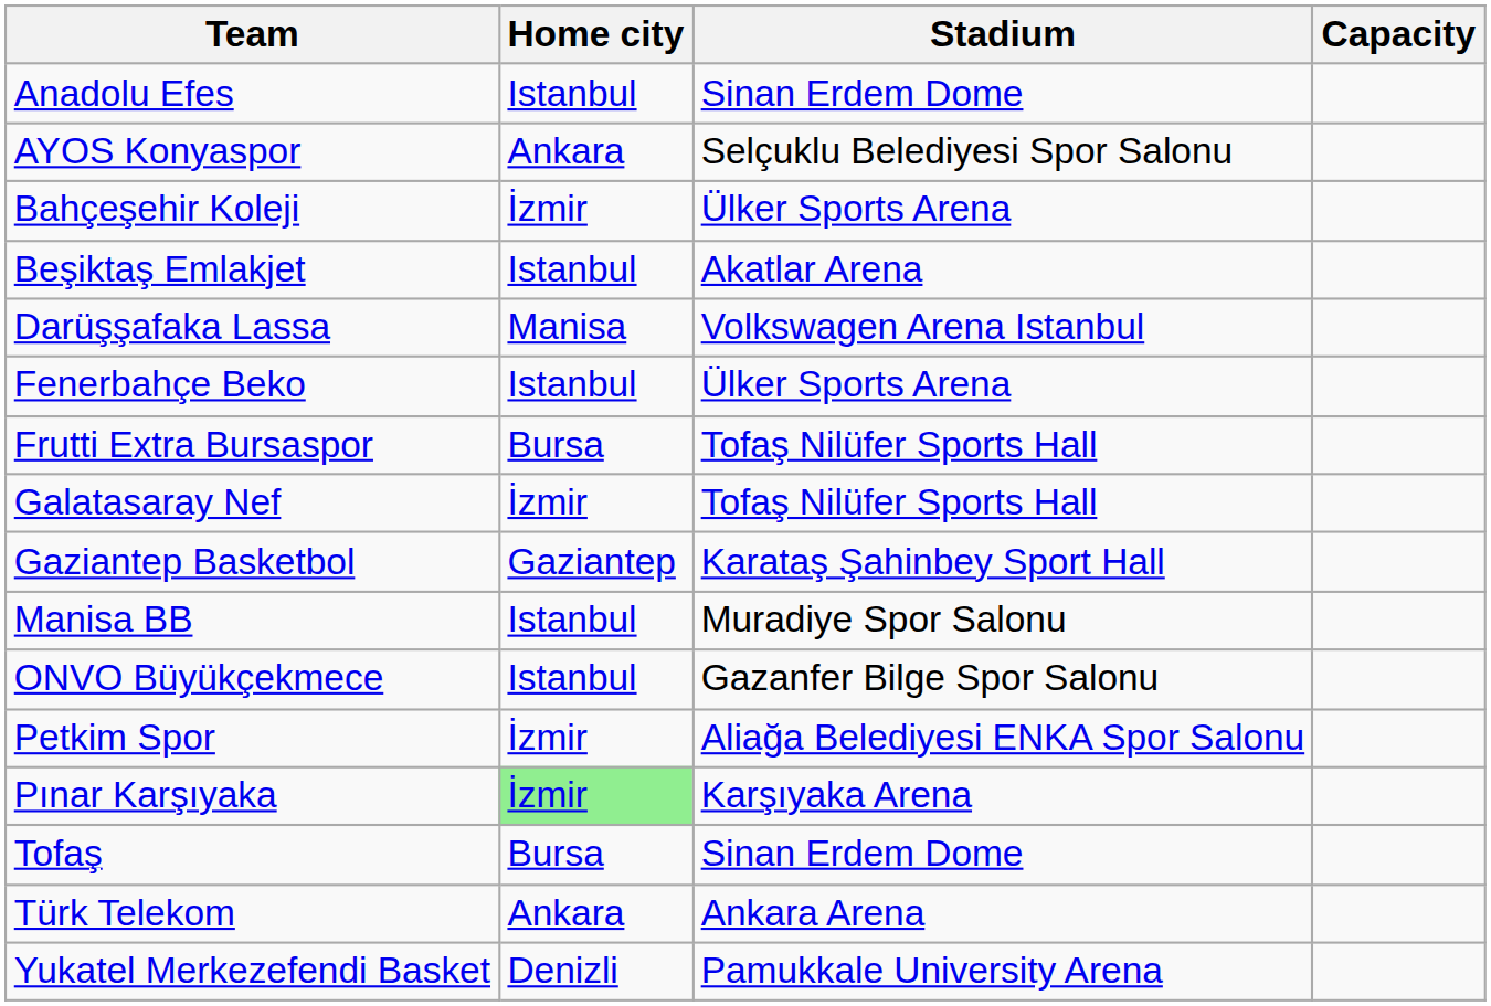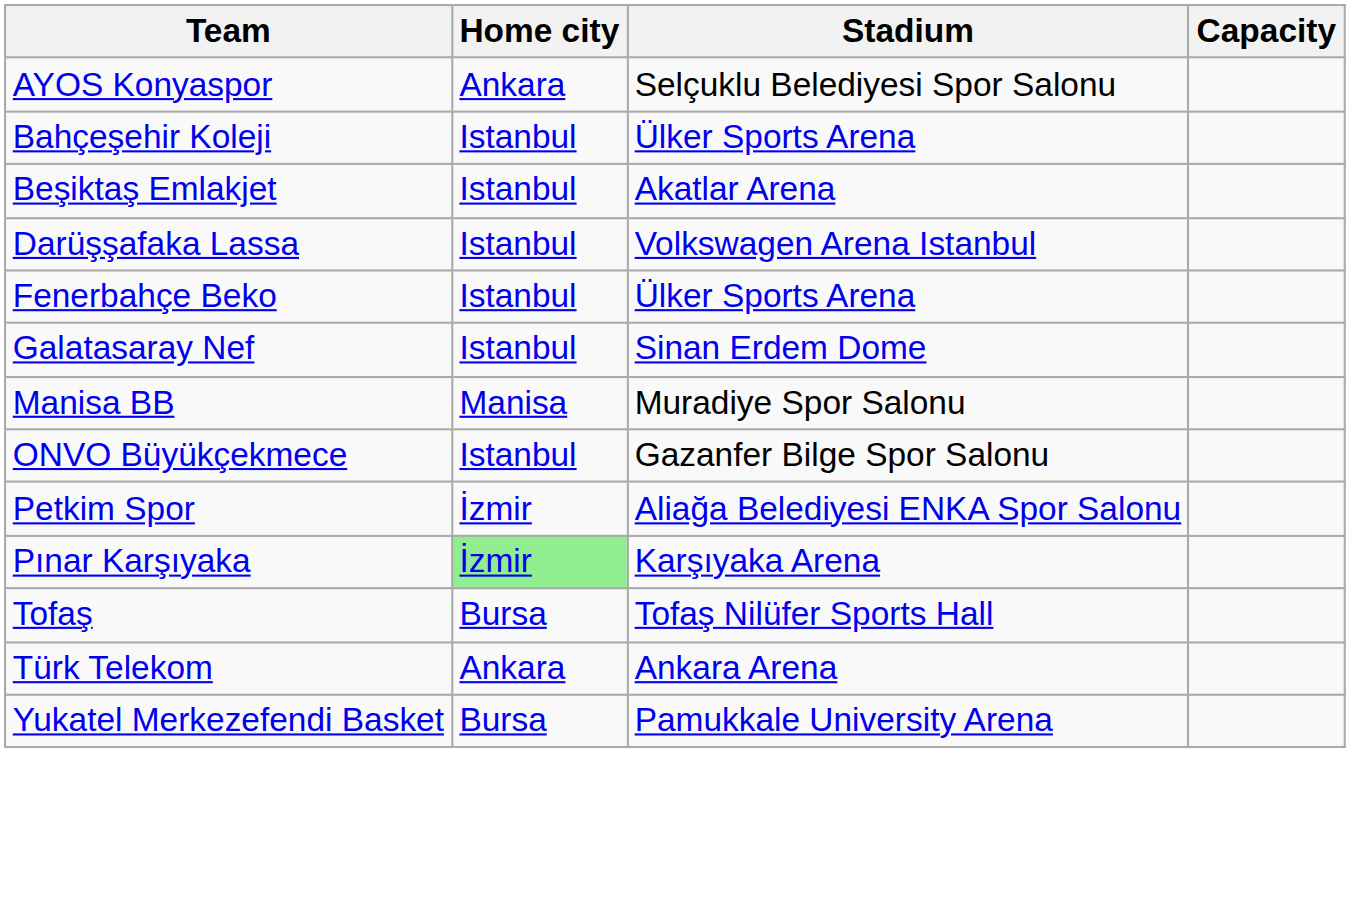- row: Anadolu Efes | Istanbul | Sinan Erdem Dome
Bahçeşehir Koleji | Home city: İzmir -> Istanbul
Darüşşafaka Lassa | Home city: Manisa -> Istanbul
- row: Frutti Extra Bursaspor | Bursa | Tofaş Nilüfer Sports Hall
Galatasaray Nef | Home city: İzmir -> Istanbul
Galatasaray Nef | Stadium: Tofaş Nilüfer Sports Hall -> Sinan Erdem Dome
- row: Gaziantep Basketbol | Gaziantep | Karataş Şahinbey Sport Hall
Manisa BB | Home city: Istanbul -> Manisa
Tofaş | Stadium: Sinan Erdem Dome -> Tofaş Nilüfer Sports Hall
Yukatel Merkezefendi Basket | Home city: Denizli -> Bursa
